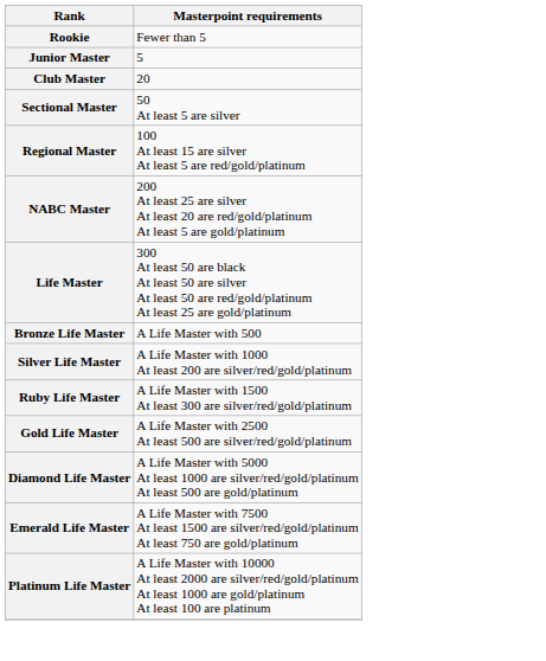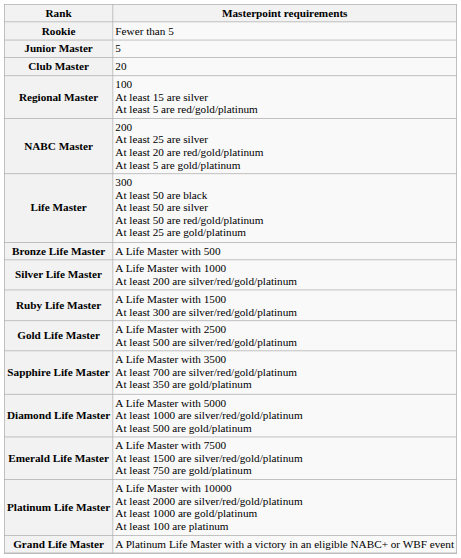- row: Sectional Master | 50 At least 5 are silver
+ row: Sapphire Life Master | A Life Master with 3500 At least 700 are silver/red/gold/platinum At least 350 are gold/platinum
+ row: Grand Life Master | A Platinum Life Master with a victory in an eligible NABC+ or WBF event
